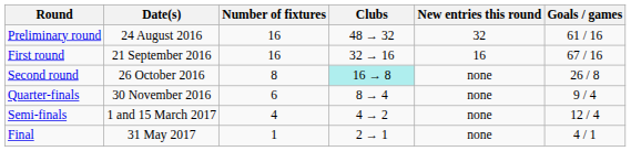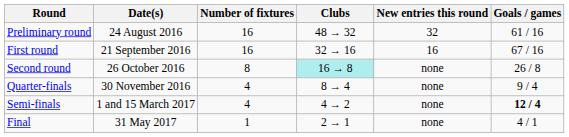Quarter-finals | Number of fixtures: 6 -> 4
Semi-finals | Goals / games: normal -> bold
